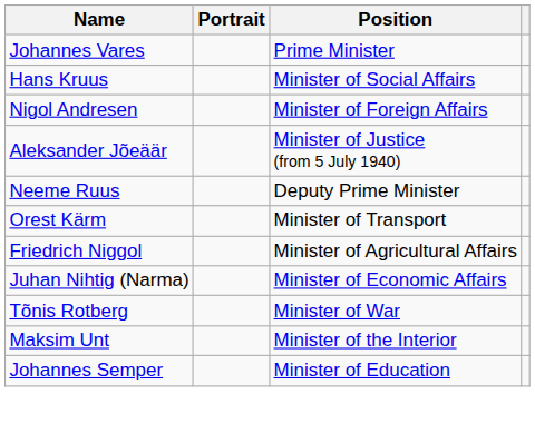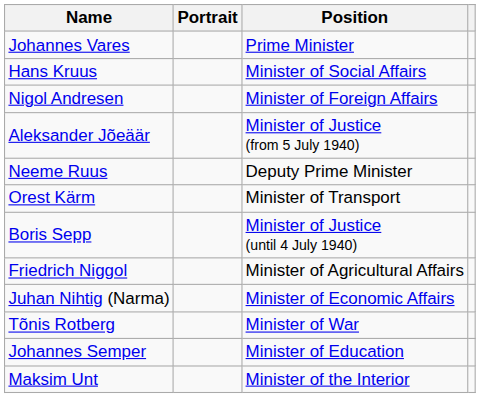+ row: Boris Sepp | Minister of Justice (until 4 July 1940)
rows swapped: Johannes Semper <-> Maksim Unt
